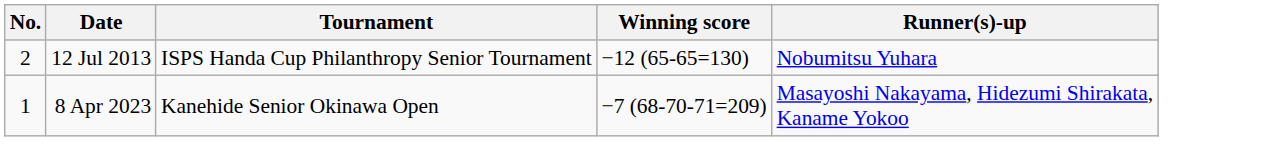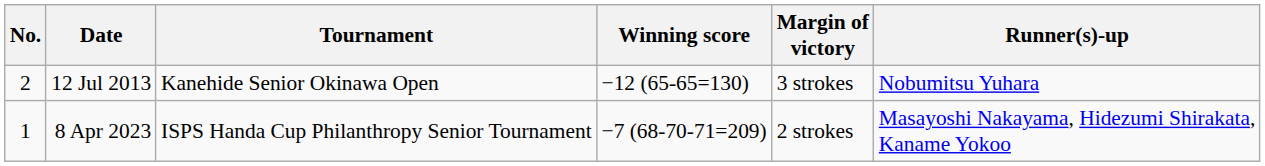+ column: Margin of victory | 3 strokes | 2 strokes
12 Jul 2013 | Tournament: ISPS Handa Cup Philanthropy Senior Tournament -> Kanehide Senior Okinawa Open
8 Apr 2023 | Tournament: Kanehide Senior Okinawa Open -> ISPS Handa Cup Philanthropy Senior Tournament
